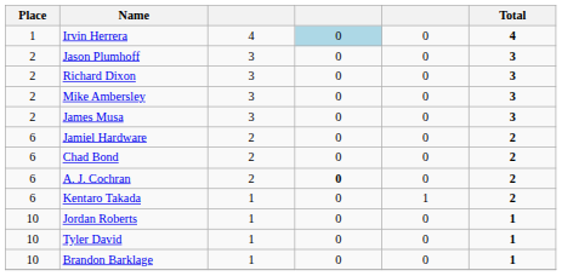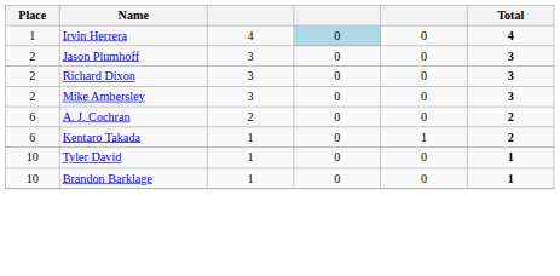- row: 2 | James Musa | 3 | 0 | 0 | 3
- row: 6 | Jamiel Hardware | 2 | 0 | 0 | 2
- row: 6 | Chad Bond | 2 | 0 | 0 | 2
A. J. Cochran | column 4: bold -> normal
- row: 10 | Jordan Roberts | 1 | 0 | 0 | 1
